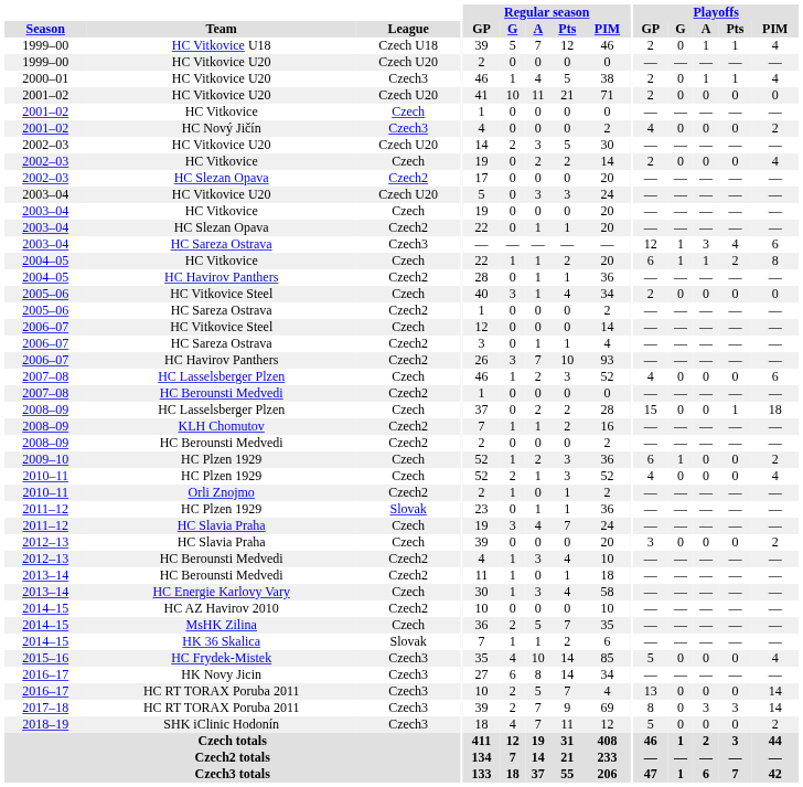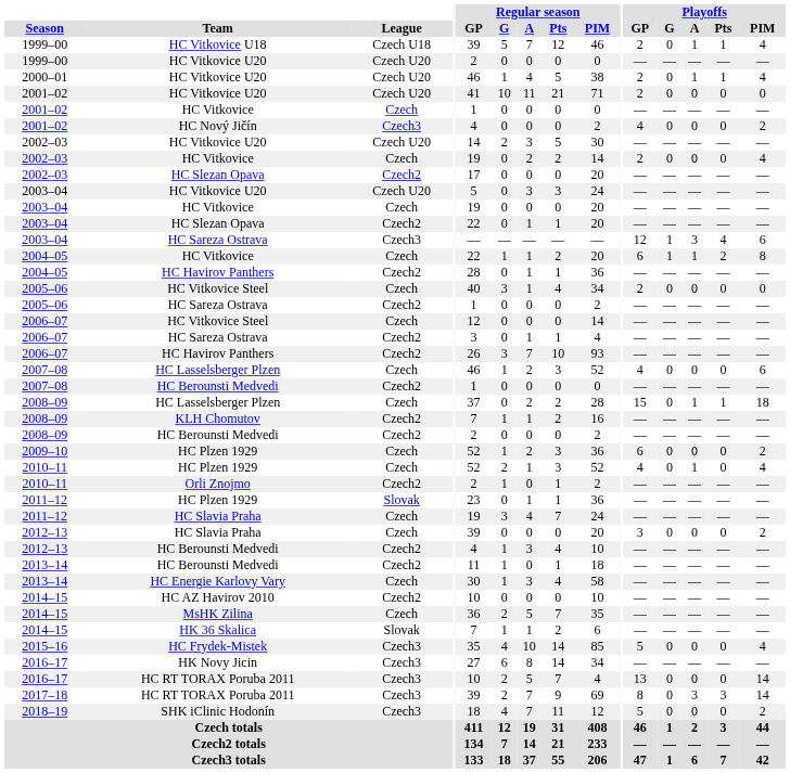2000–01 / HC Vitkovice U20 | League: Czech3 -> Czech U20
2008–09 / HC Lasselsberger Plzen | Playoffs / A: 0 -> 1
2009–10 / HC Plzen 1929 | Playoffs / G: 1 -> 0
2010–11 / HC Plzen 1929 | Playoffs / A: 0 -> 1
